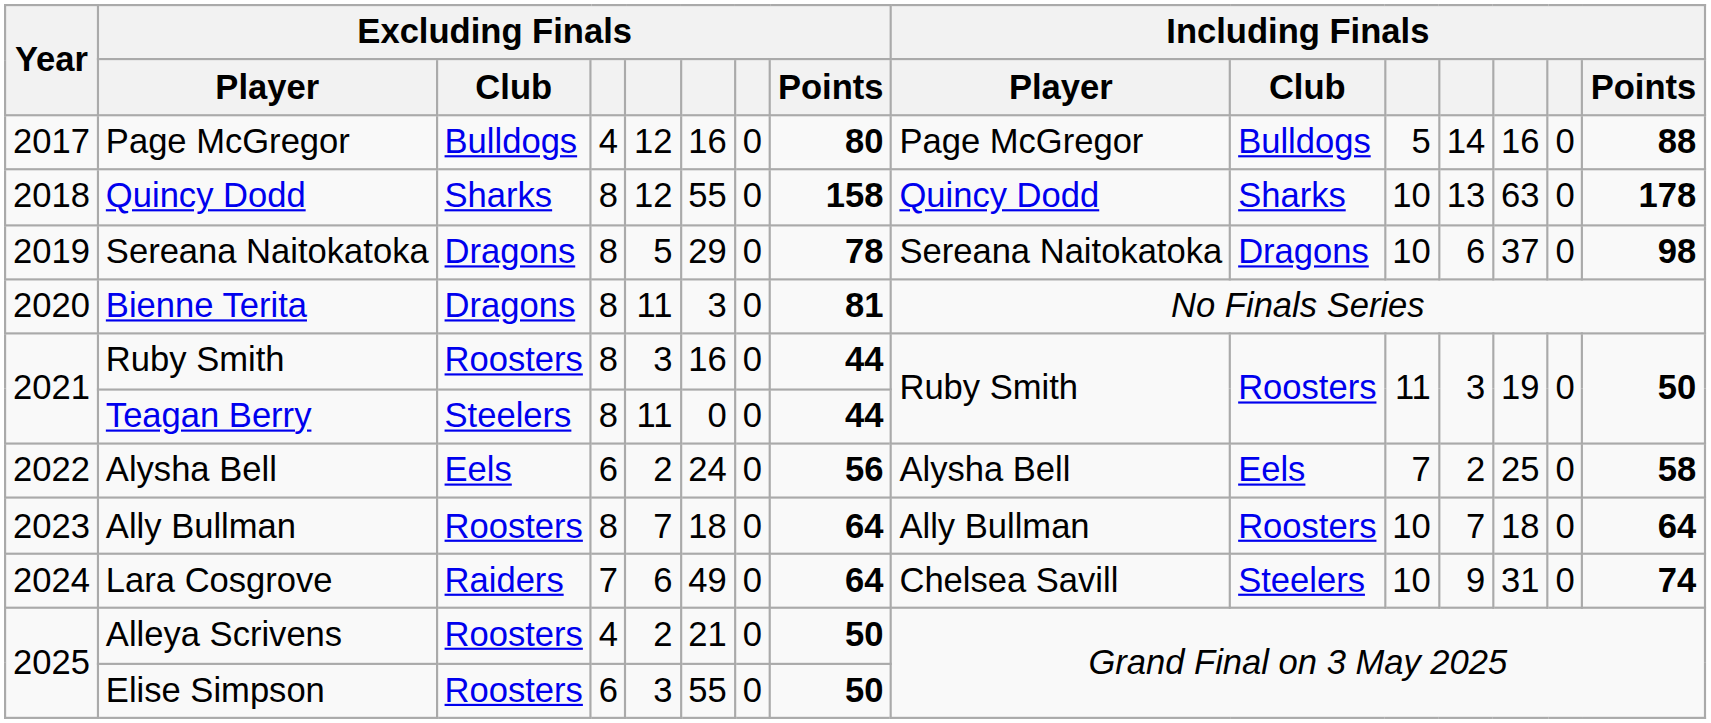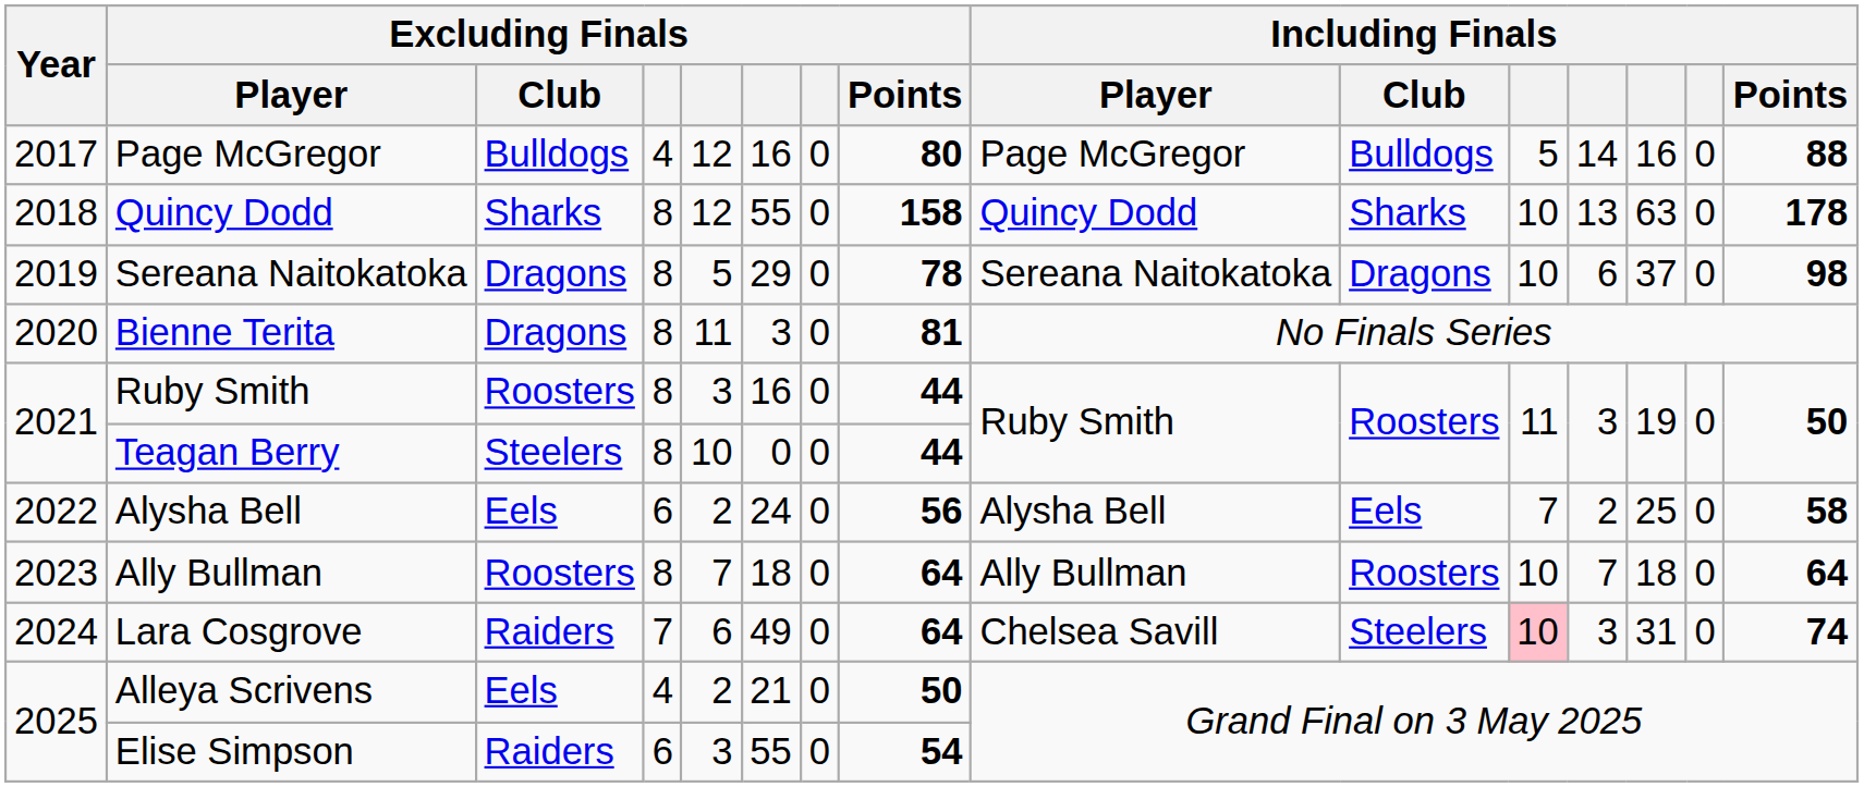Teagan Berry | column 5: 11 -> 10
Lara Cosgrove | column 11: no background -> pink background
Lara Cosgrove | column 12: 9 -> 3
Alleya Scrivens | Excluding Finals / Club: Roosters -> Eels
Elise Simpson | Excluding Finals / Club: Roosters -> Raiders
Elise Simpson | Excluding Finals / Points: 50 -> 54
